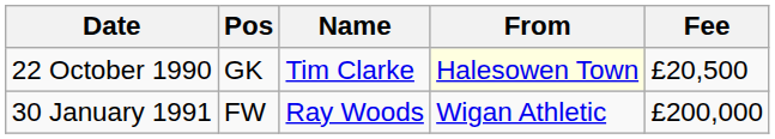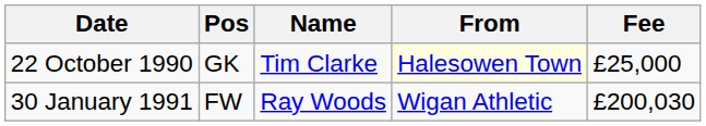22 October 1990 | Fee: £20,500 -> £25,000
30 January 1991 | Fee: £200,000 -> £200,030
